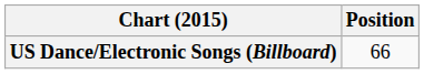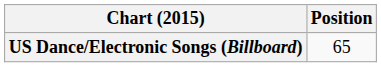US Dance/Electronic Songs (Billboard) | Position: 66 -> 65
